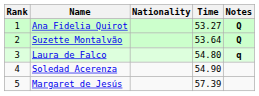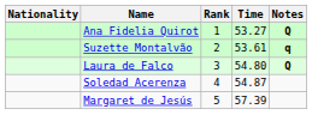columns swapped: Rank <-> Nationality
Suzette Montalvão | Time: 53.64 -> 53.61
Suzette Montalvão | Notes: Q -> q
Laura de Falco | Notes: q -> Q
Soledad Acerenza | Time: 54.90 -> 54.87
